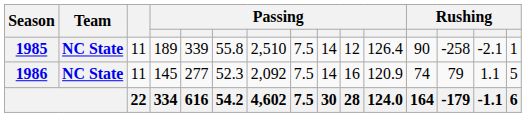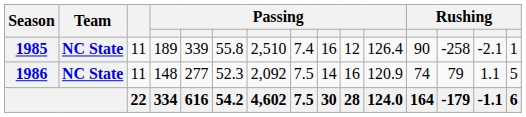1985 | column 8: 7.5 -> 7.4
1985 | column 9: 14 -> 16
1986 | column 4: 145 -> 148
